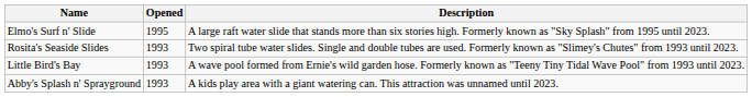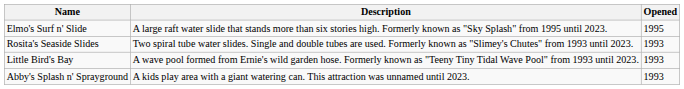columns swapped: Opened <-> Description
